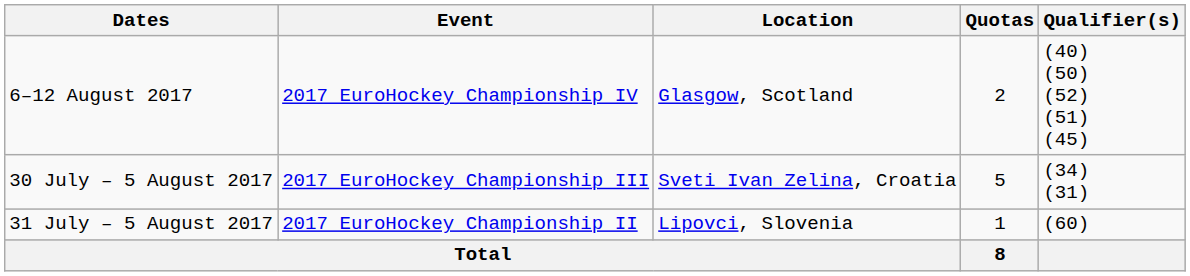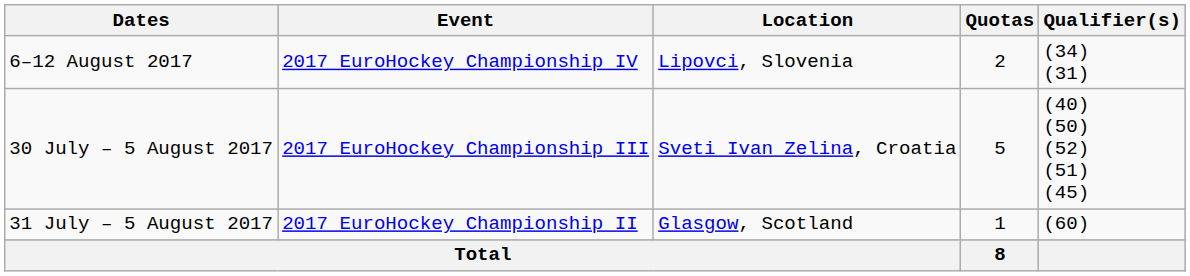6–12 August 2017 | Location: Glasgow, Scotland -> Lipovci, Slovenia
6–12 August 2017 | Qualifier(s): (40) (50) (52) (51) (45) -> (34) (31)
30 July – 5 August 2017 | Qualifier(s): (34) (31) -> (40) (50) (52) (51) (45)
31 July – 5 August 2017 | Location: Lipovci, Slovenia -> Glasgow, Scotland
